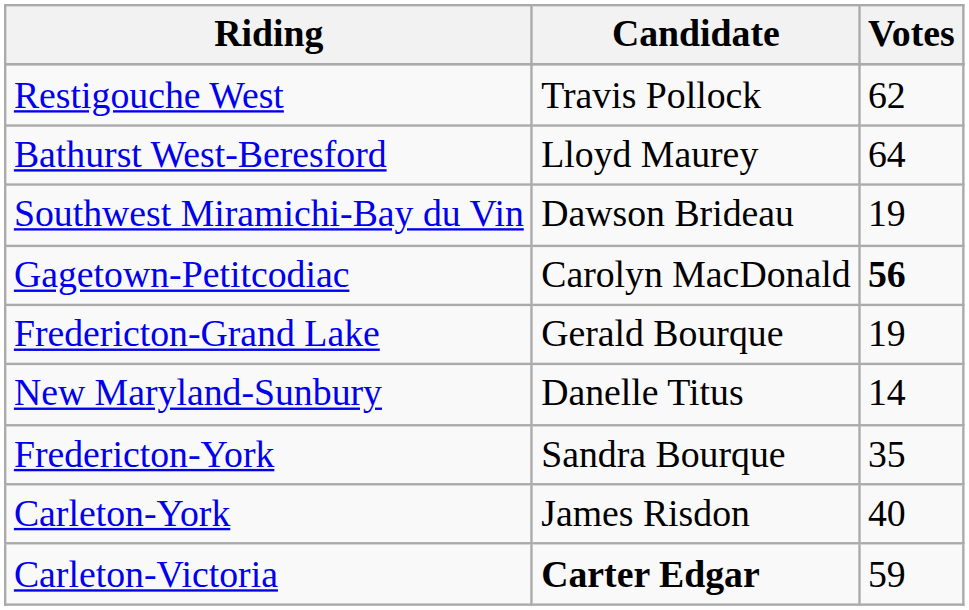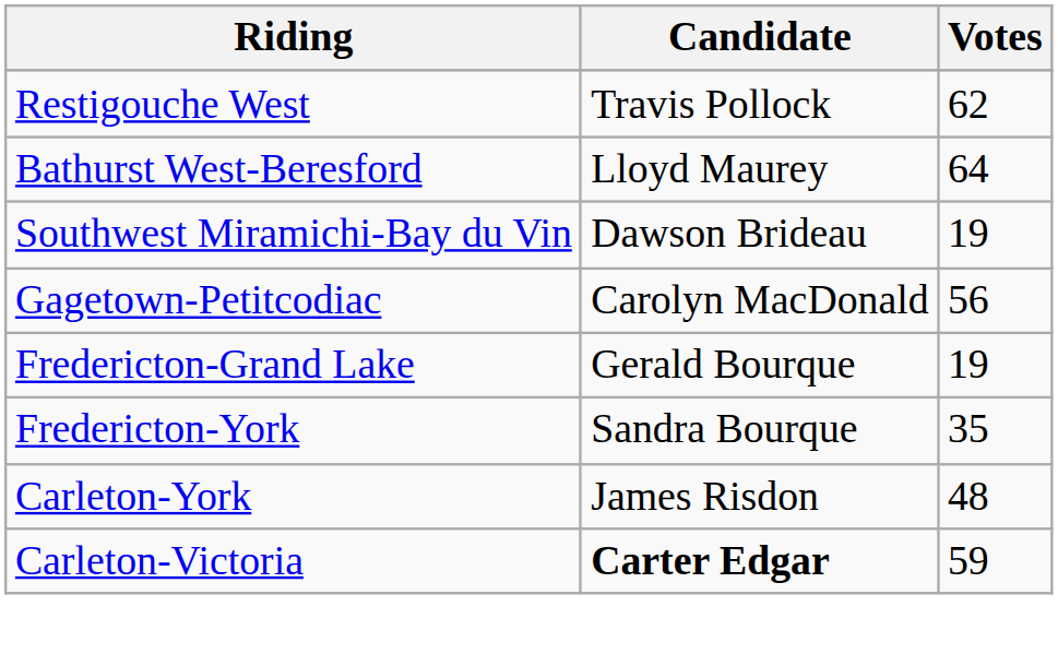Gagetown-Petitcodiac | Votes: bold -> normal
- row: New Maryland-Sunbury | Danelle Titus | 14
Carleton-York | Votes: 40 -> 48
